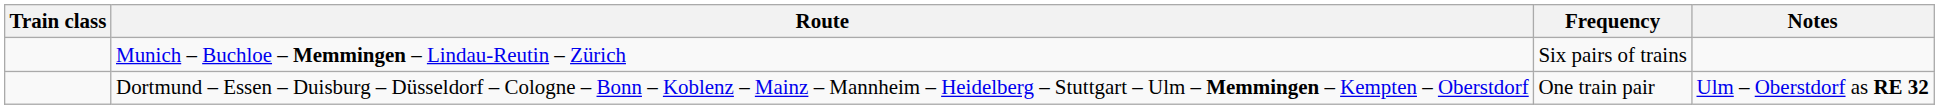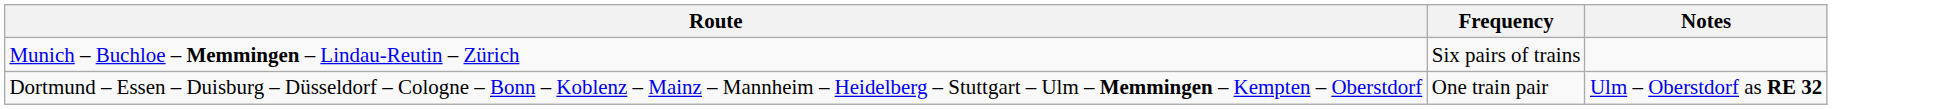- column: Train class
